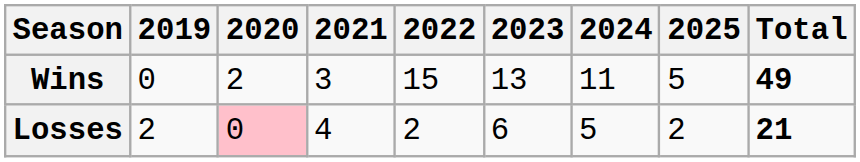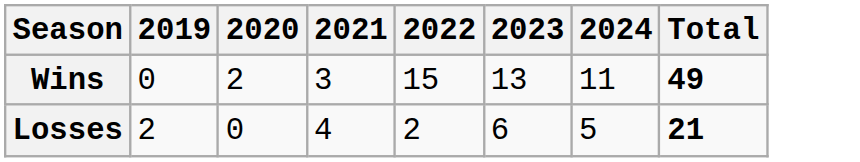- column: 2025 | 5 | 2
Losses | 2020: pink background -> no background
